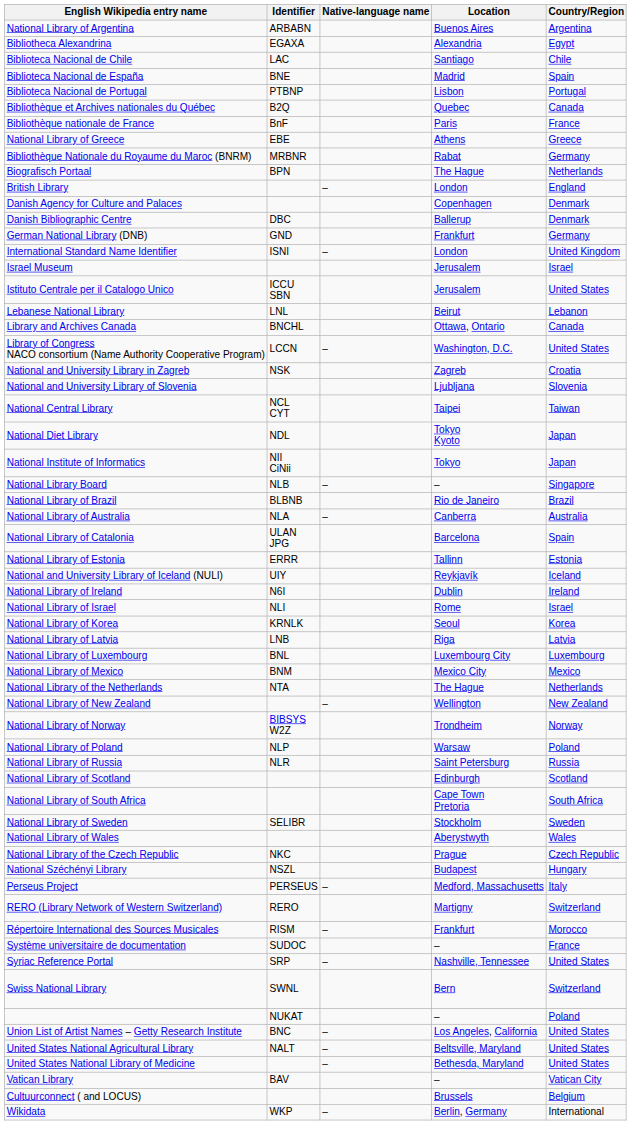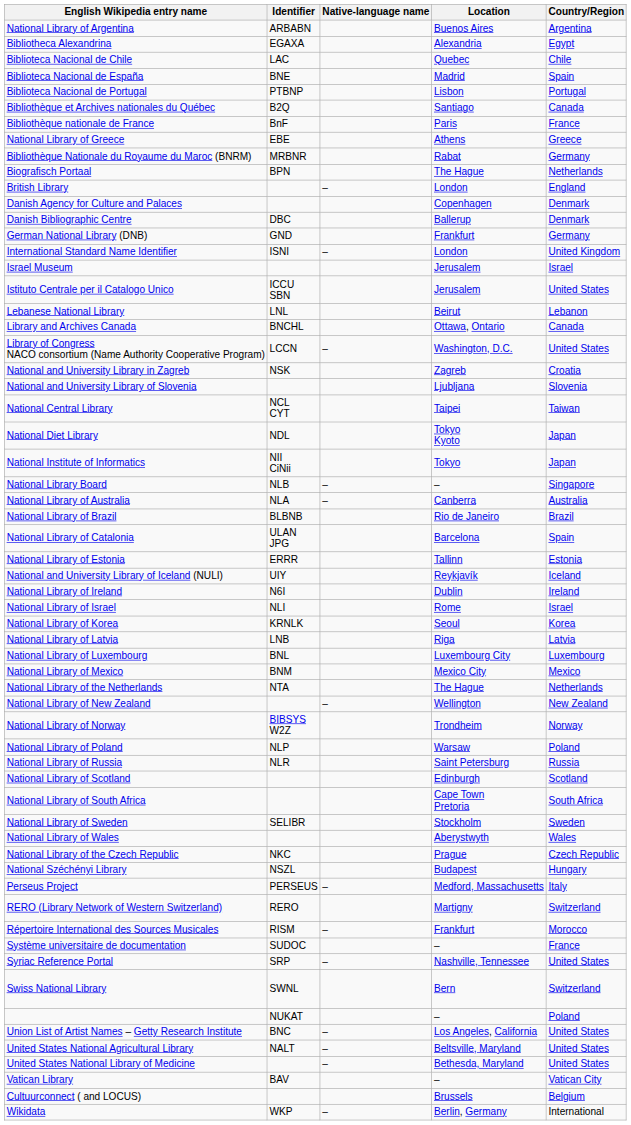Biblioteca Nacional de Chile | Location: Santiago -> Quebec
Bibliothèque et Archives nationales du Québec | Location: Quebec -> Santiago
rows swapped: National Library of Australia <-> National Library of Brazil
